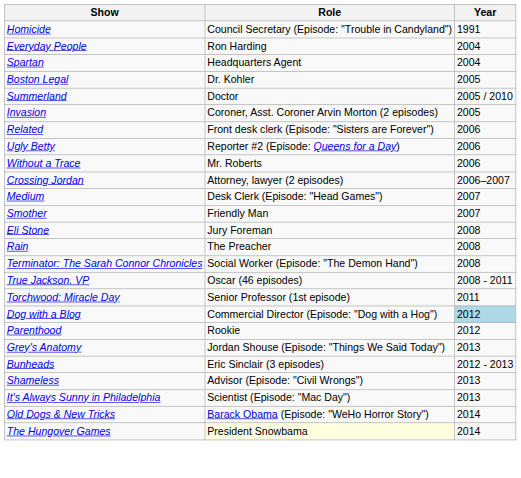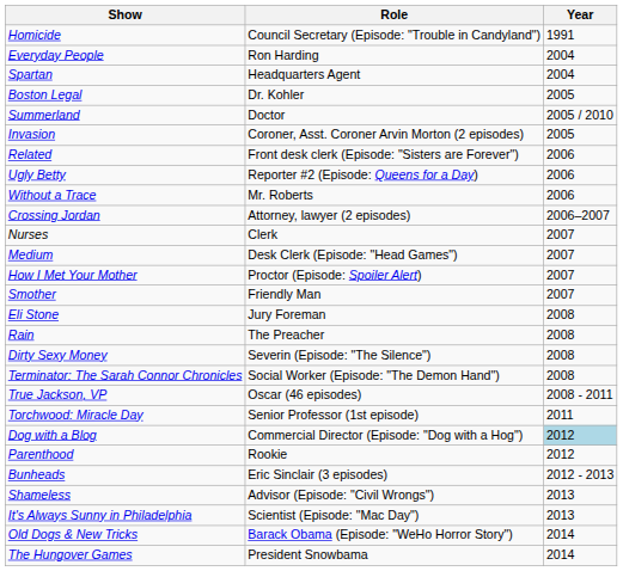+ row: Nurses | Clerk | 2007
+ row: How I Met Your Mother | Proctor (Episode: Spoiler Alert) | 2007
+ row: Dirty Sexy Money | Severin (Episode: "The Silence") | 2008
- row: Grey's Anatomy | Jordan Shouse (Episode: "Things We Said Today") | 2013
The Hungover Games | Role: lightyellow background -> no background
